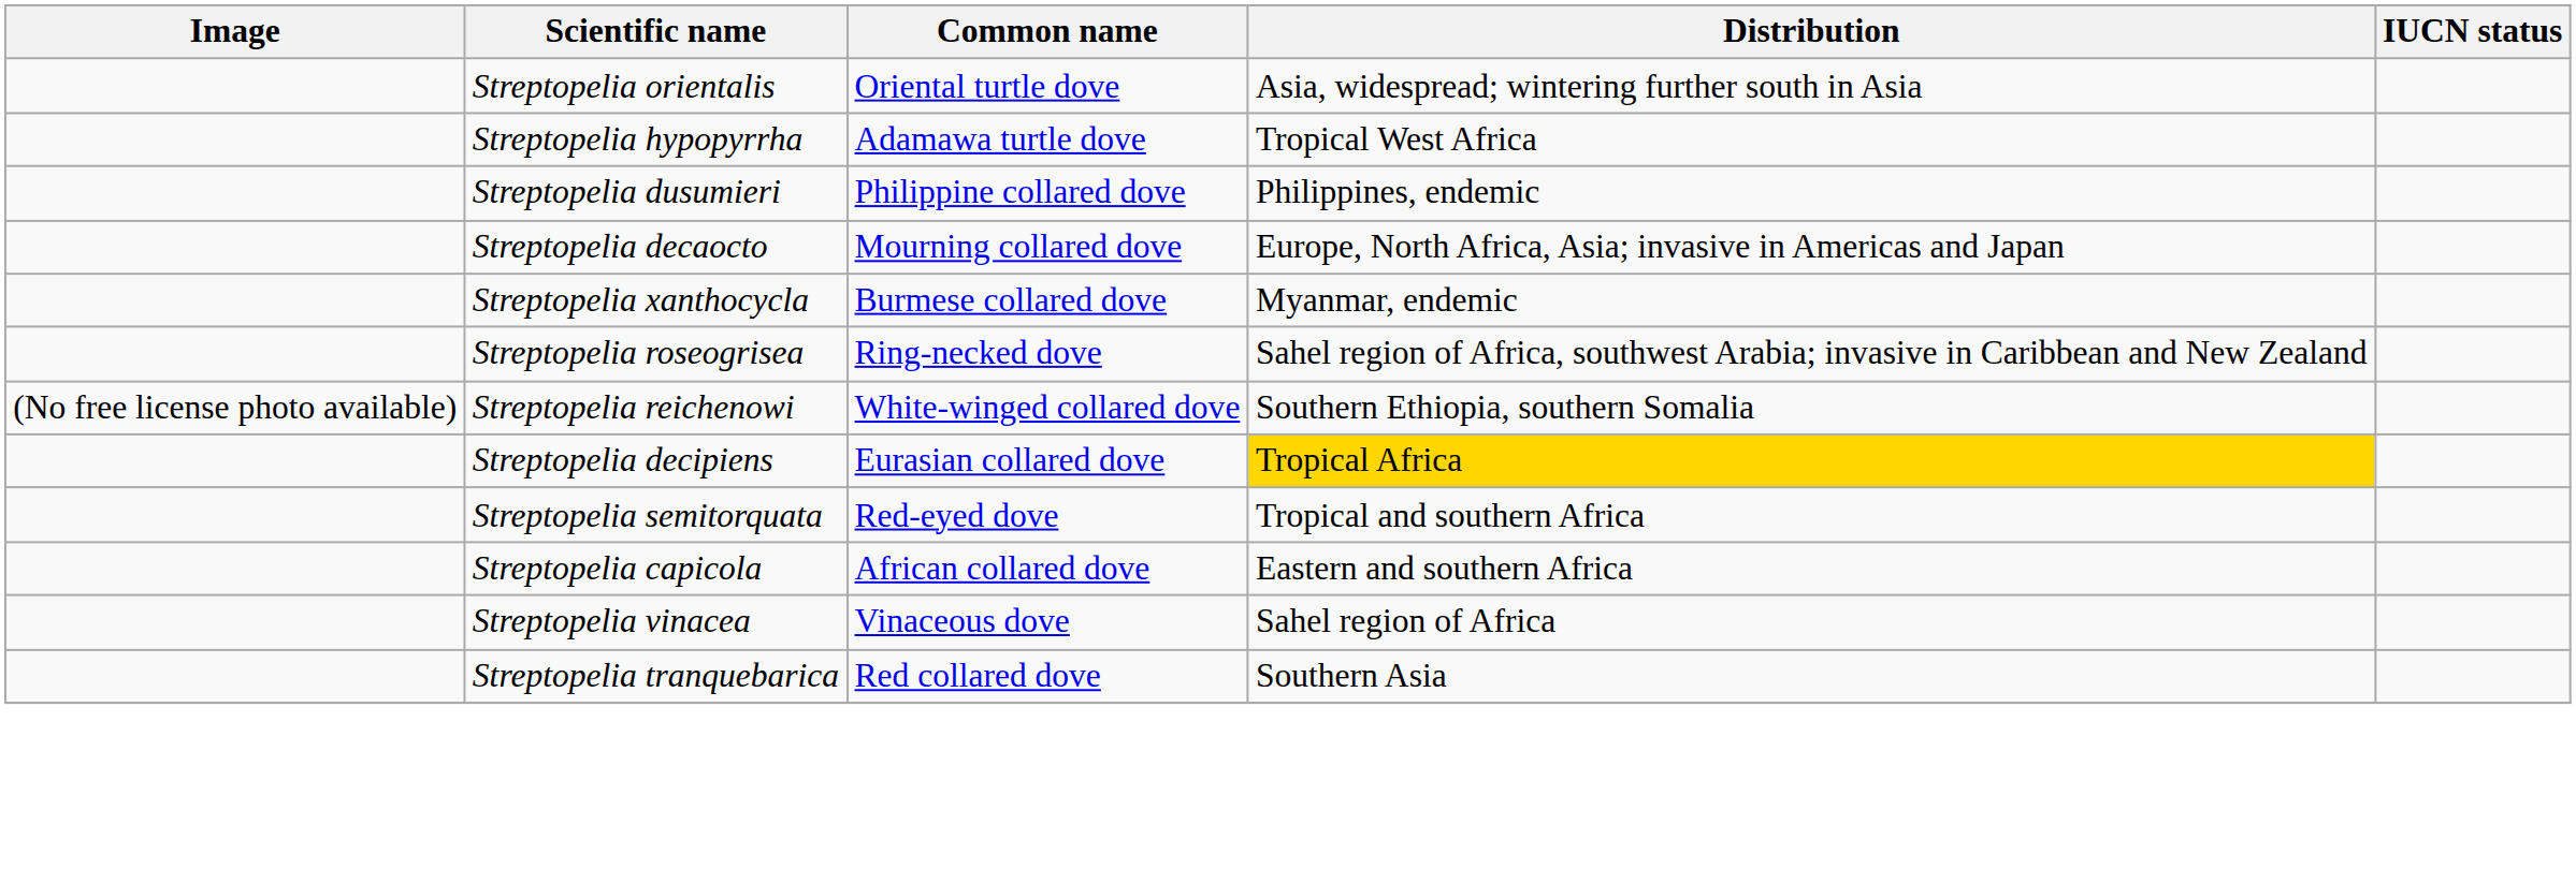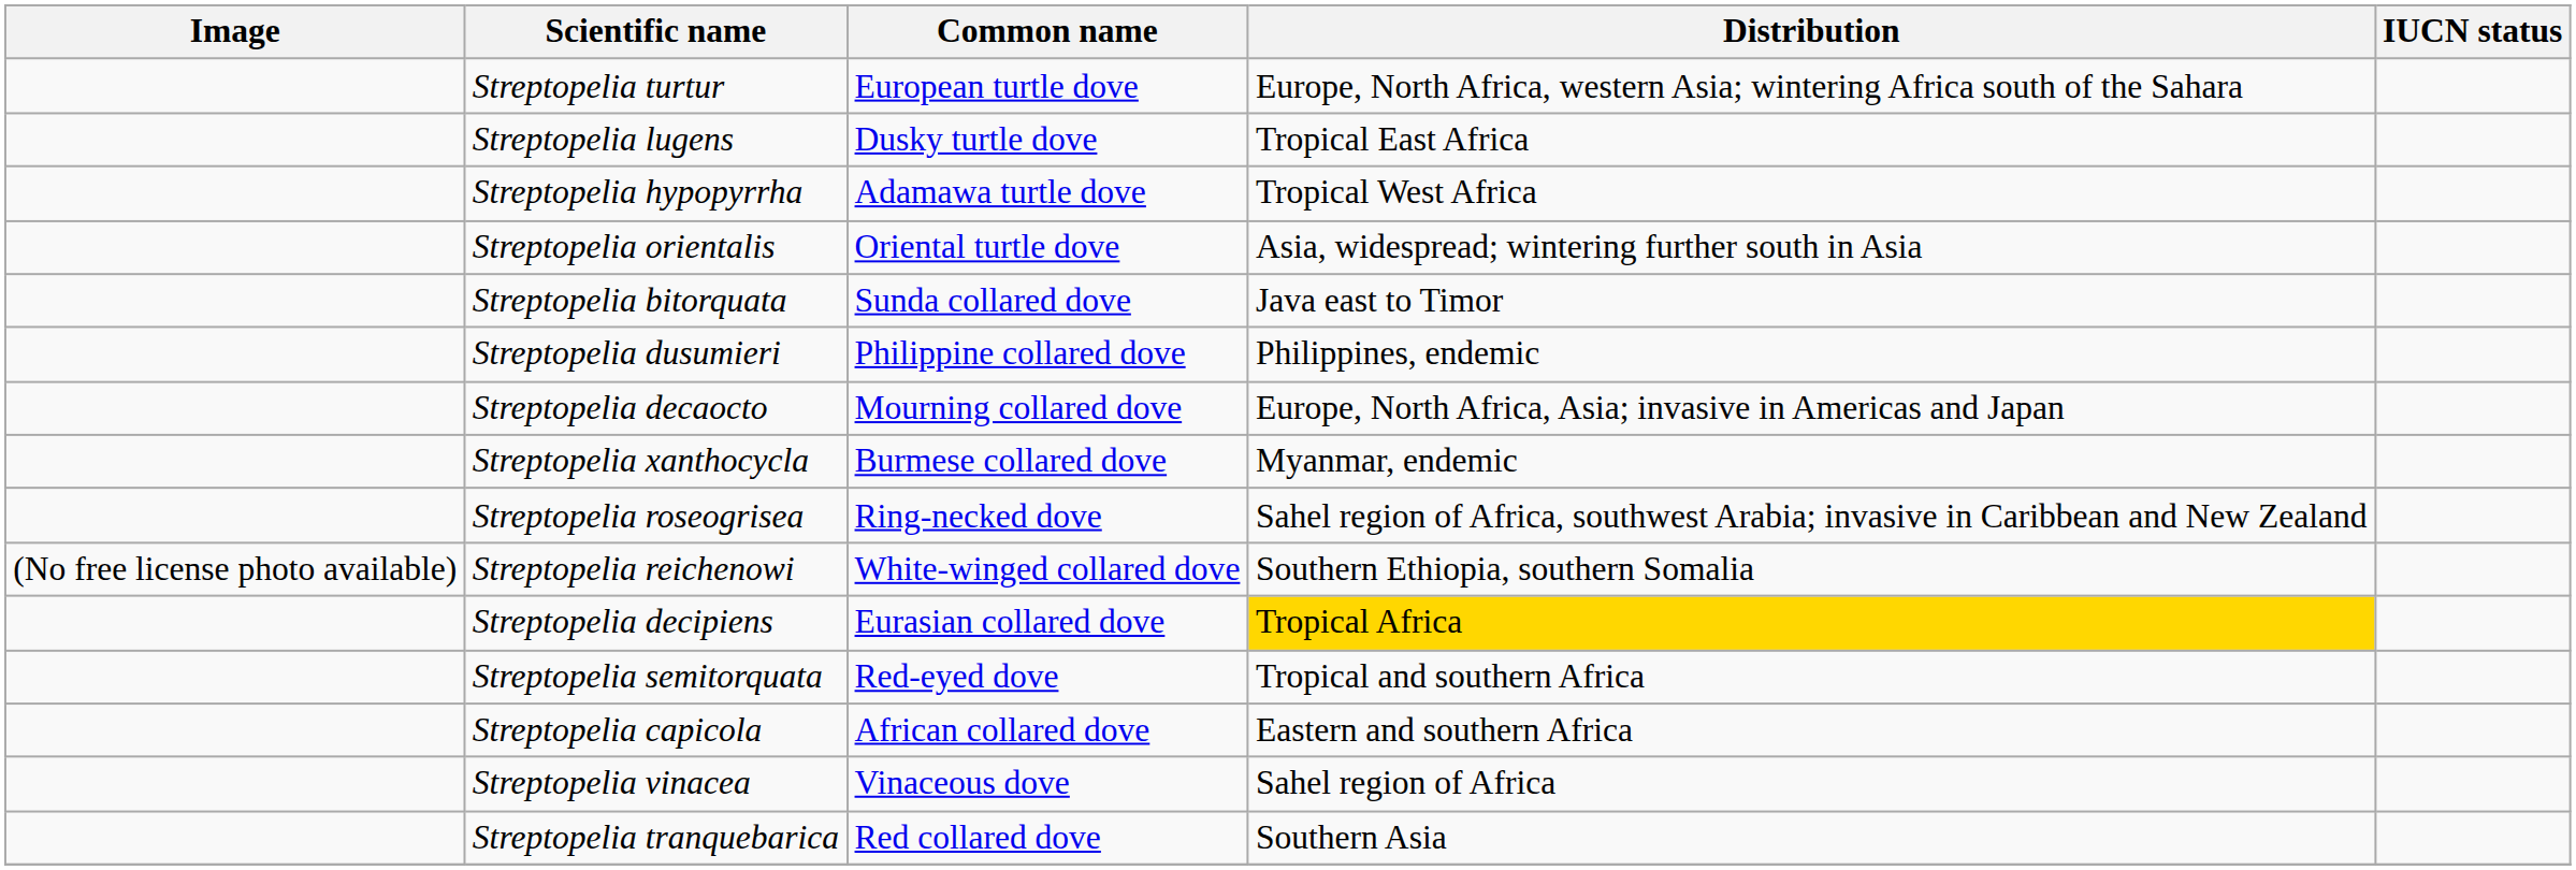+ row: Streptopelia turtur | European turtle dove | Europe, North Africa, western Asia; wintering Africa south of the Sahara
+ row: Streptopelia lugens | Dusky turtle dove | Tropical East Africa
rows swapped: Streptopelia hypopyrrha <-> Streptopelia orientalis
+ row: Streptopelia bitorquata | Sunda collared dove | Java east to Timor
